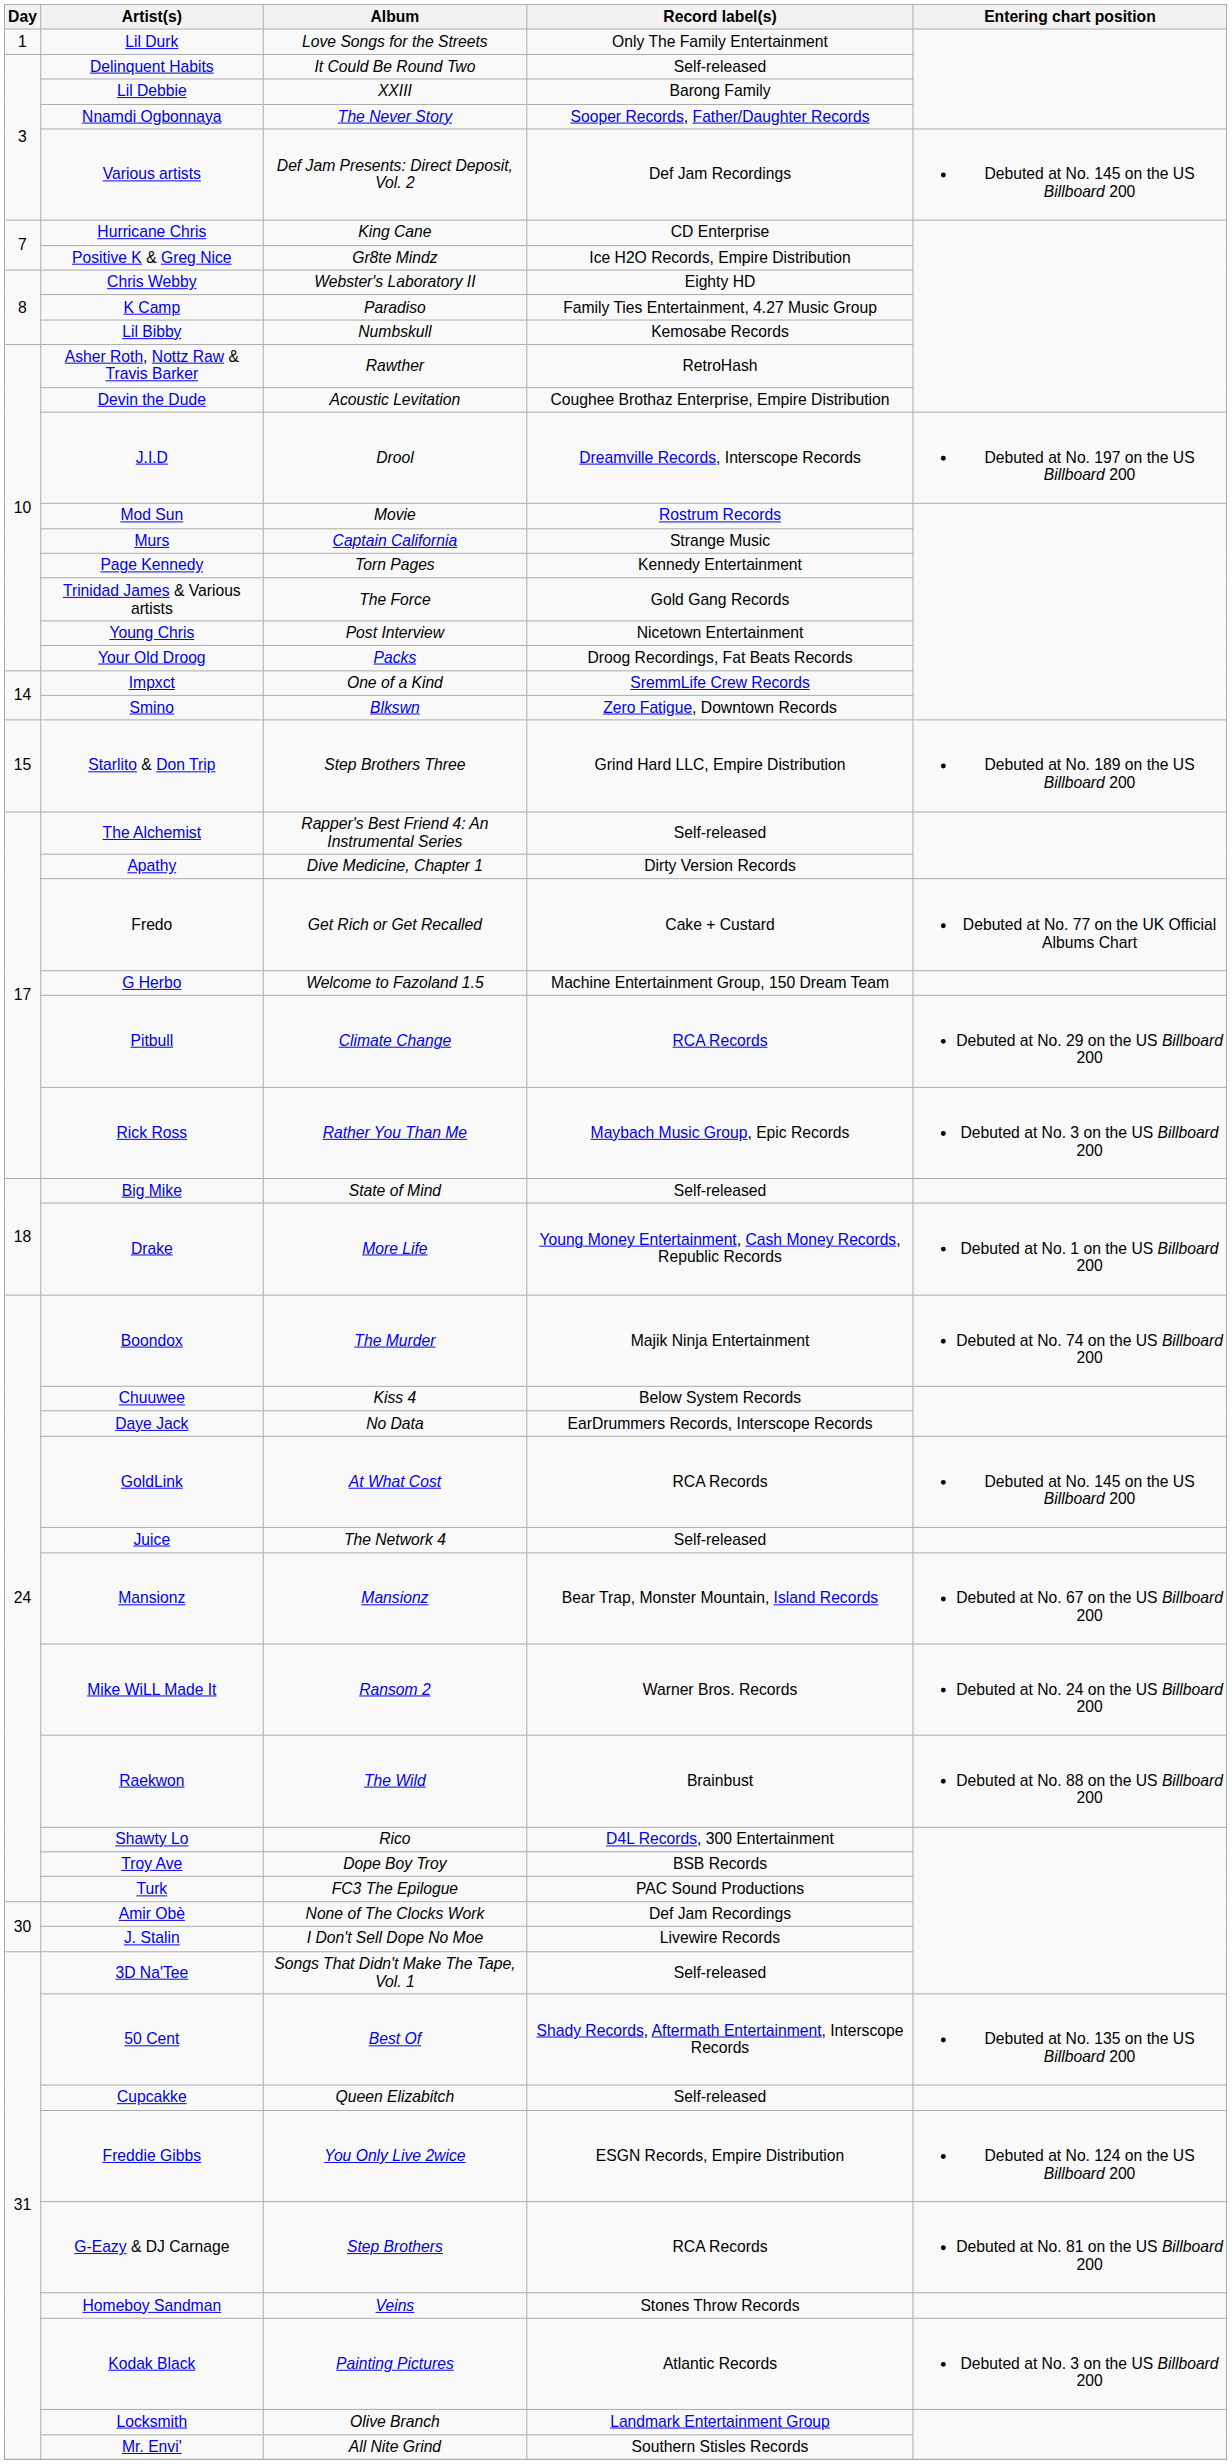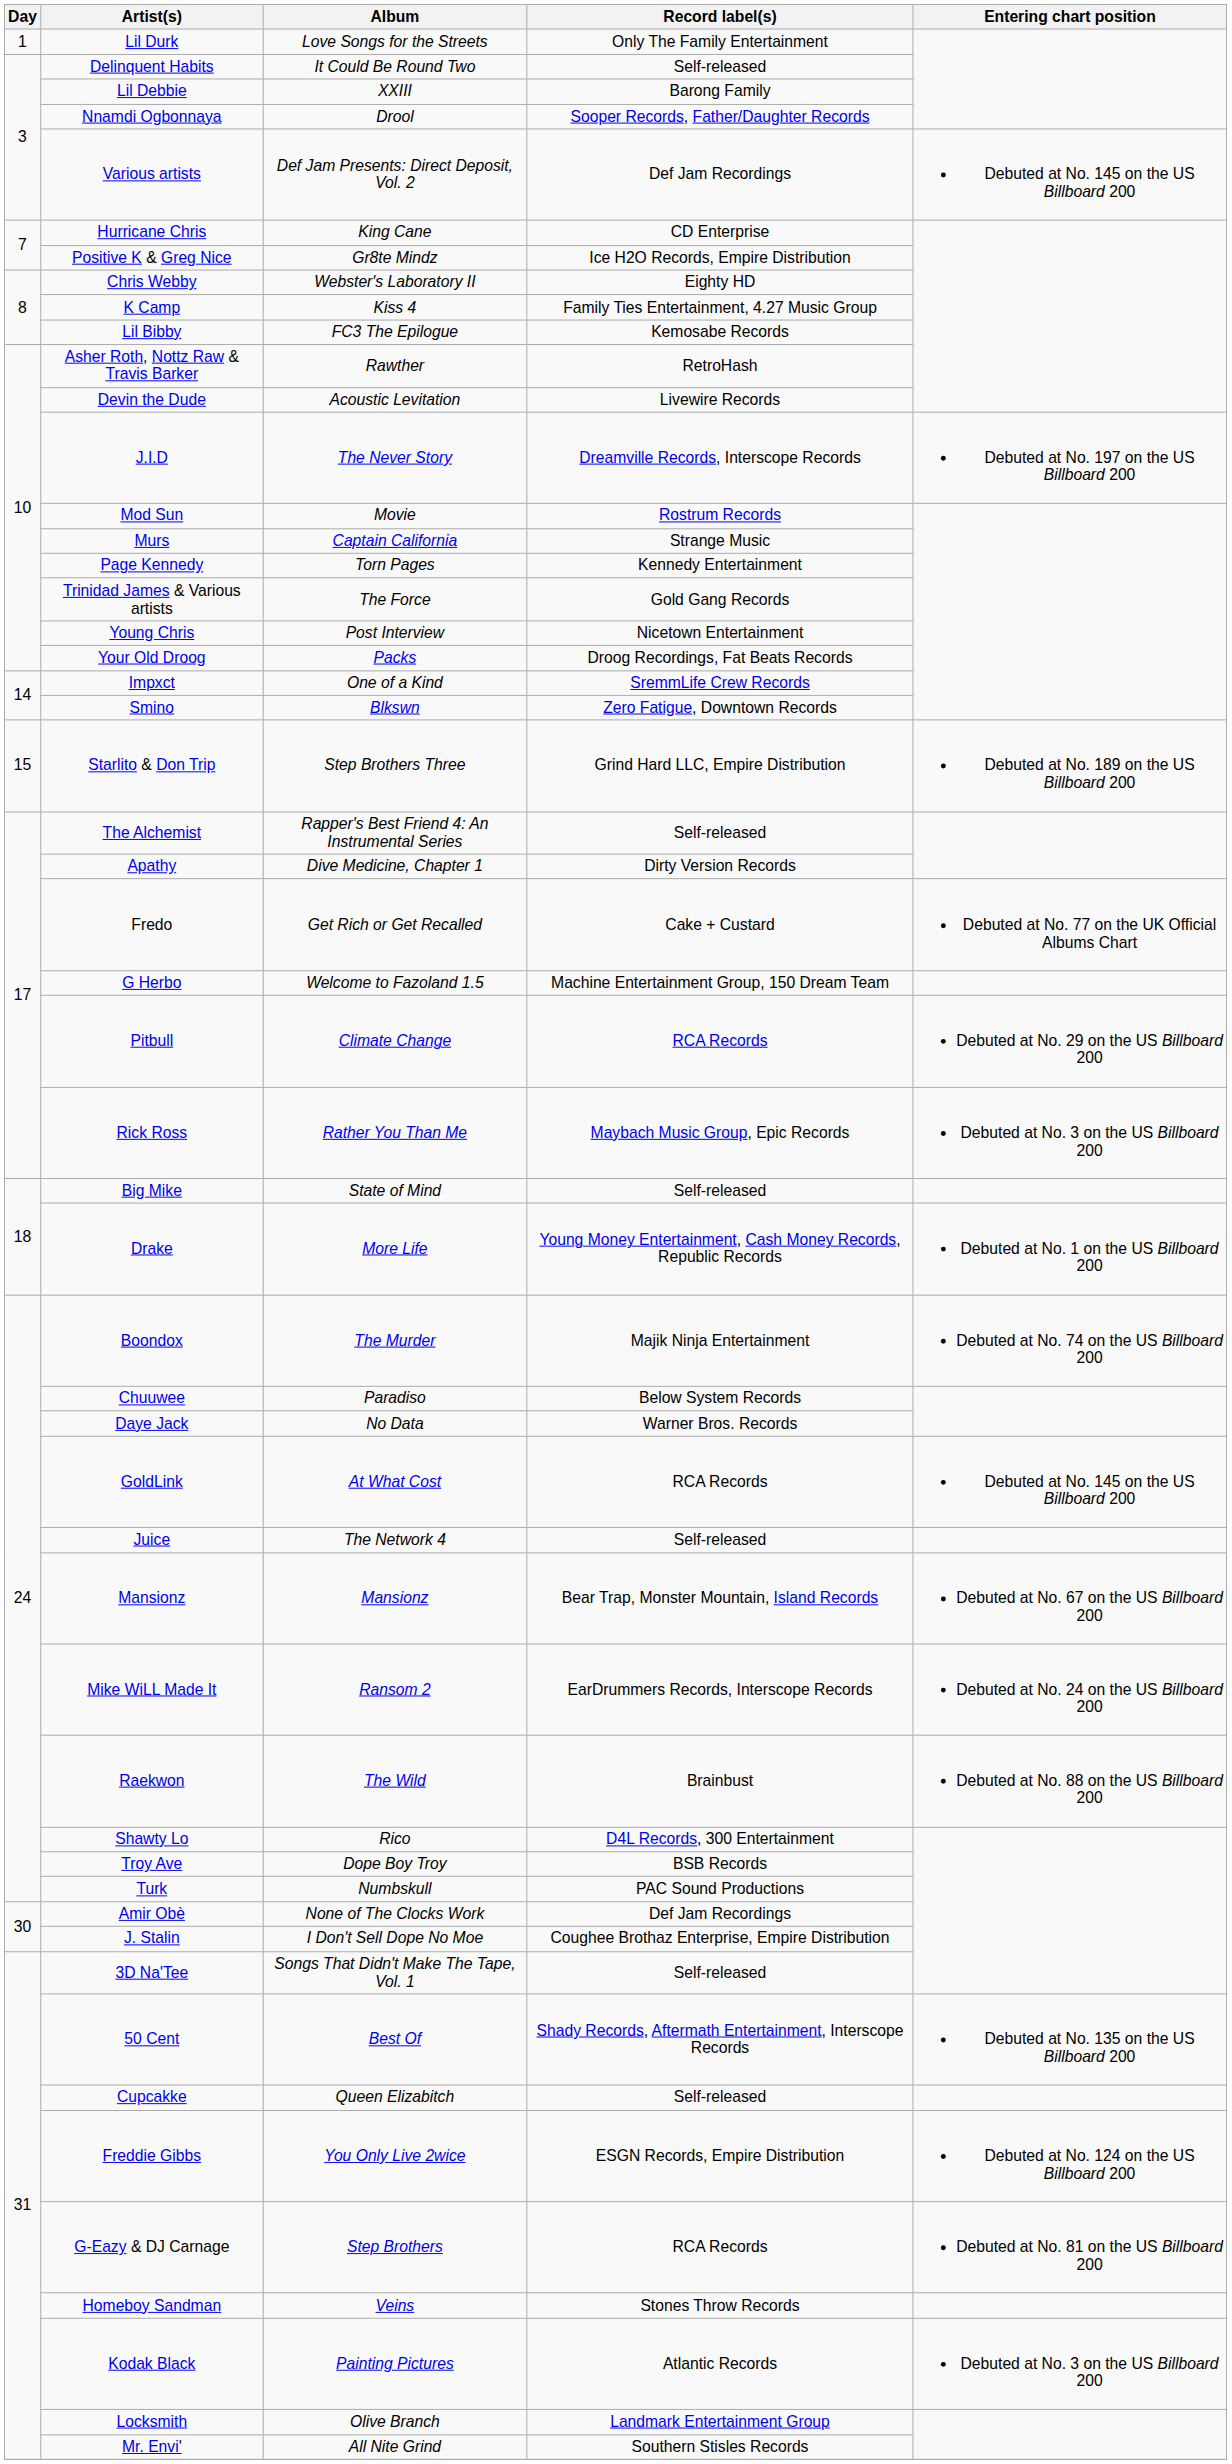Nnamdi Ogbonnaya | Album: The Never Story -> Drool
K Camp | Album: Paradiso -> Kiss 4
Lil Bibby | Album: Numbskull -> FC3 The Epilogue
Devin the Dude | Record label(s): Coughee Brothaz Enterprise, Empire Distribution -> Livewire Records
J.I.D | Album: Drool -> The Never Story
Chuuwee | Album: Kiss 4 -> Paradiso
Daye Jack | Record label(s): EarDrummers Records, Interscope Records -> Warner Bros. Records
Mike WiLL Made It | Record label(s): Warner Bros. Records -> EarDrummers Records, Interscope Records
Turk | Album: FC3 The Epilogue -> Numbskull
J. Stalin | Record label(s): Livewire Records -> Coughee Brothaz Enterprise, Empire Distribution
